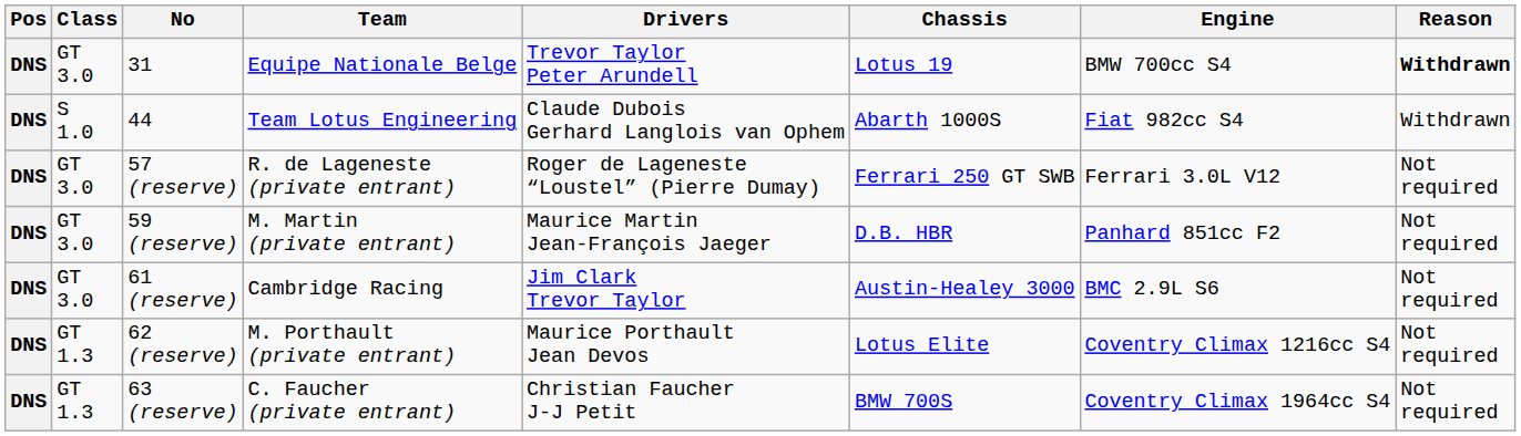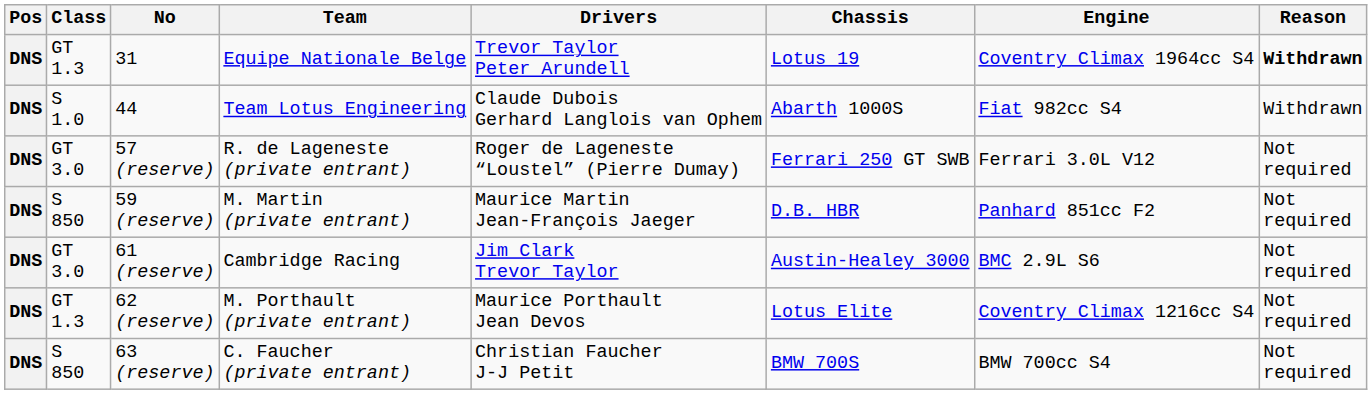31 | Class: GT 3.0 -> GT 1.3
31 | Engine: BMW 700cc S4 -> Coventry Climax 1964cc S4
59 (reserve) | Class: GT 3.0 -> S 850
63 (reserve) | Class: GT 1.3 -> S 850
63 (reserve) | Engine: Coventry Climax 1964cc S4 -> BMW 700cc S4
